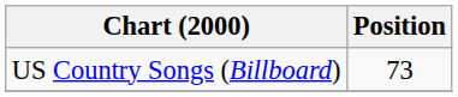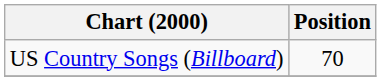US Country Songs (Billboard) | Position: 73 -> 70
